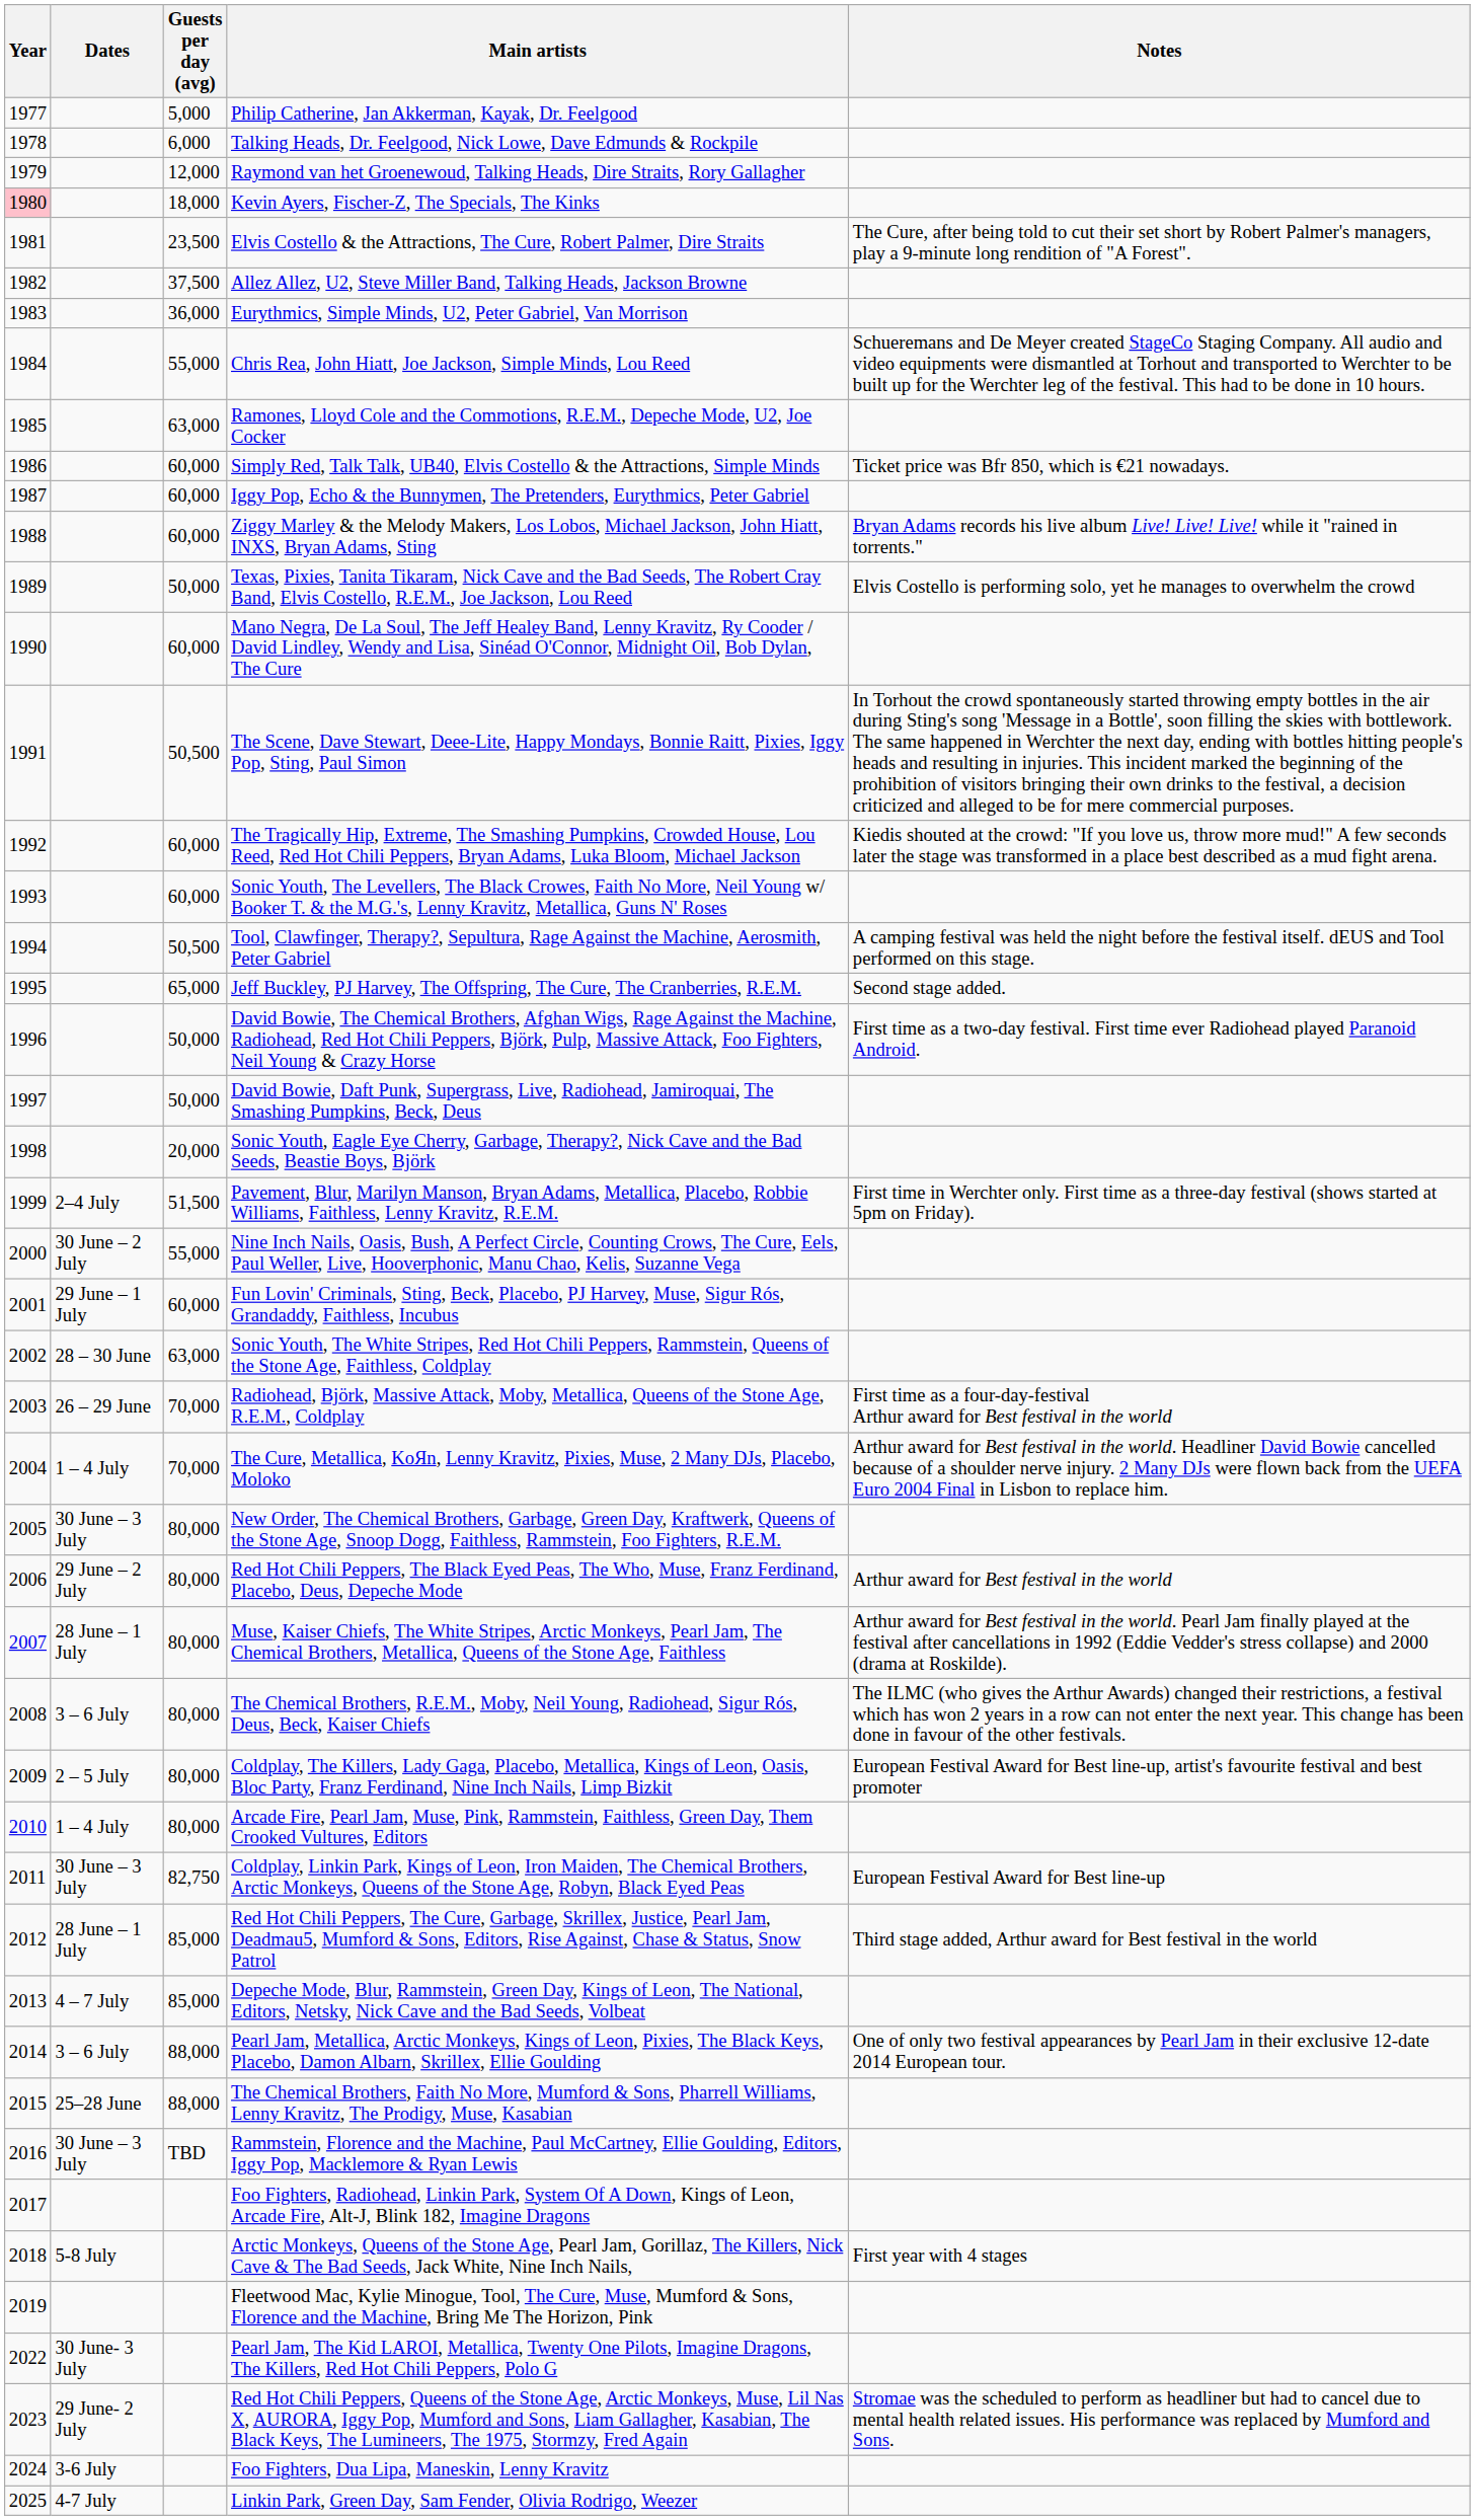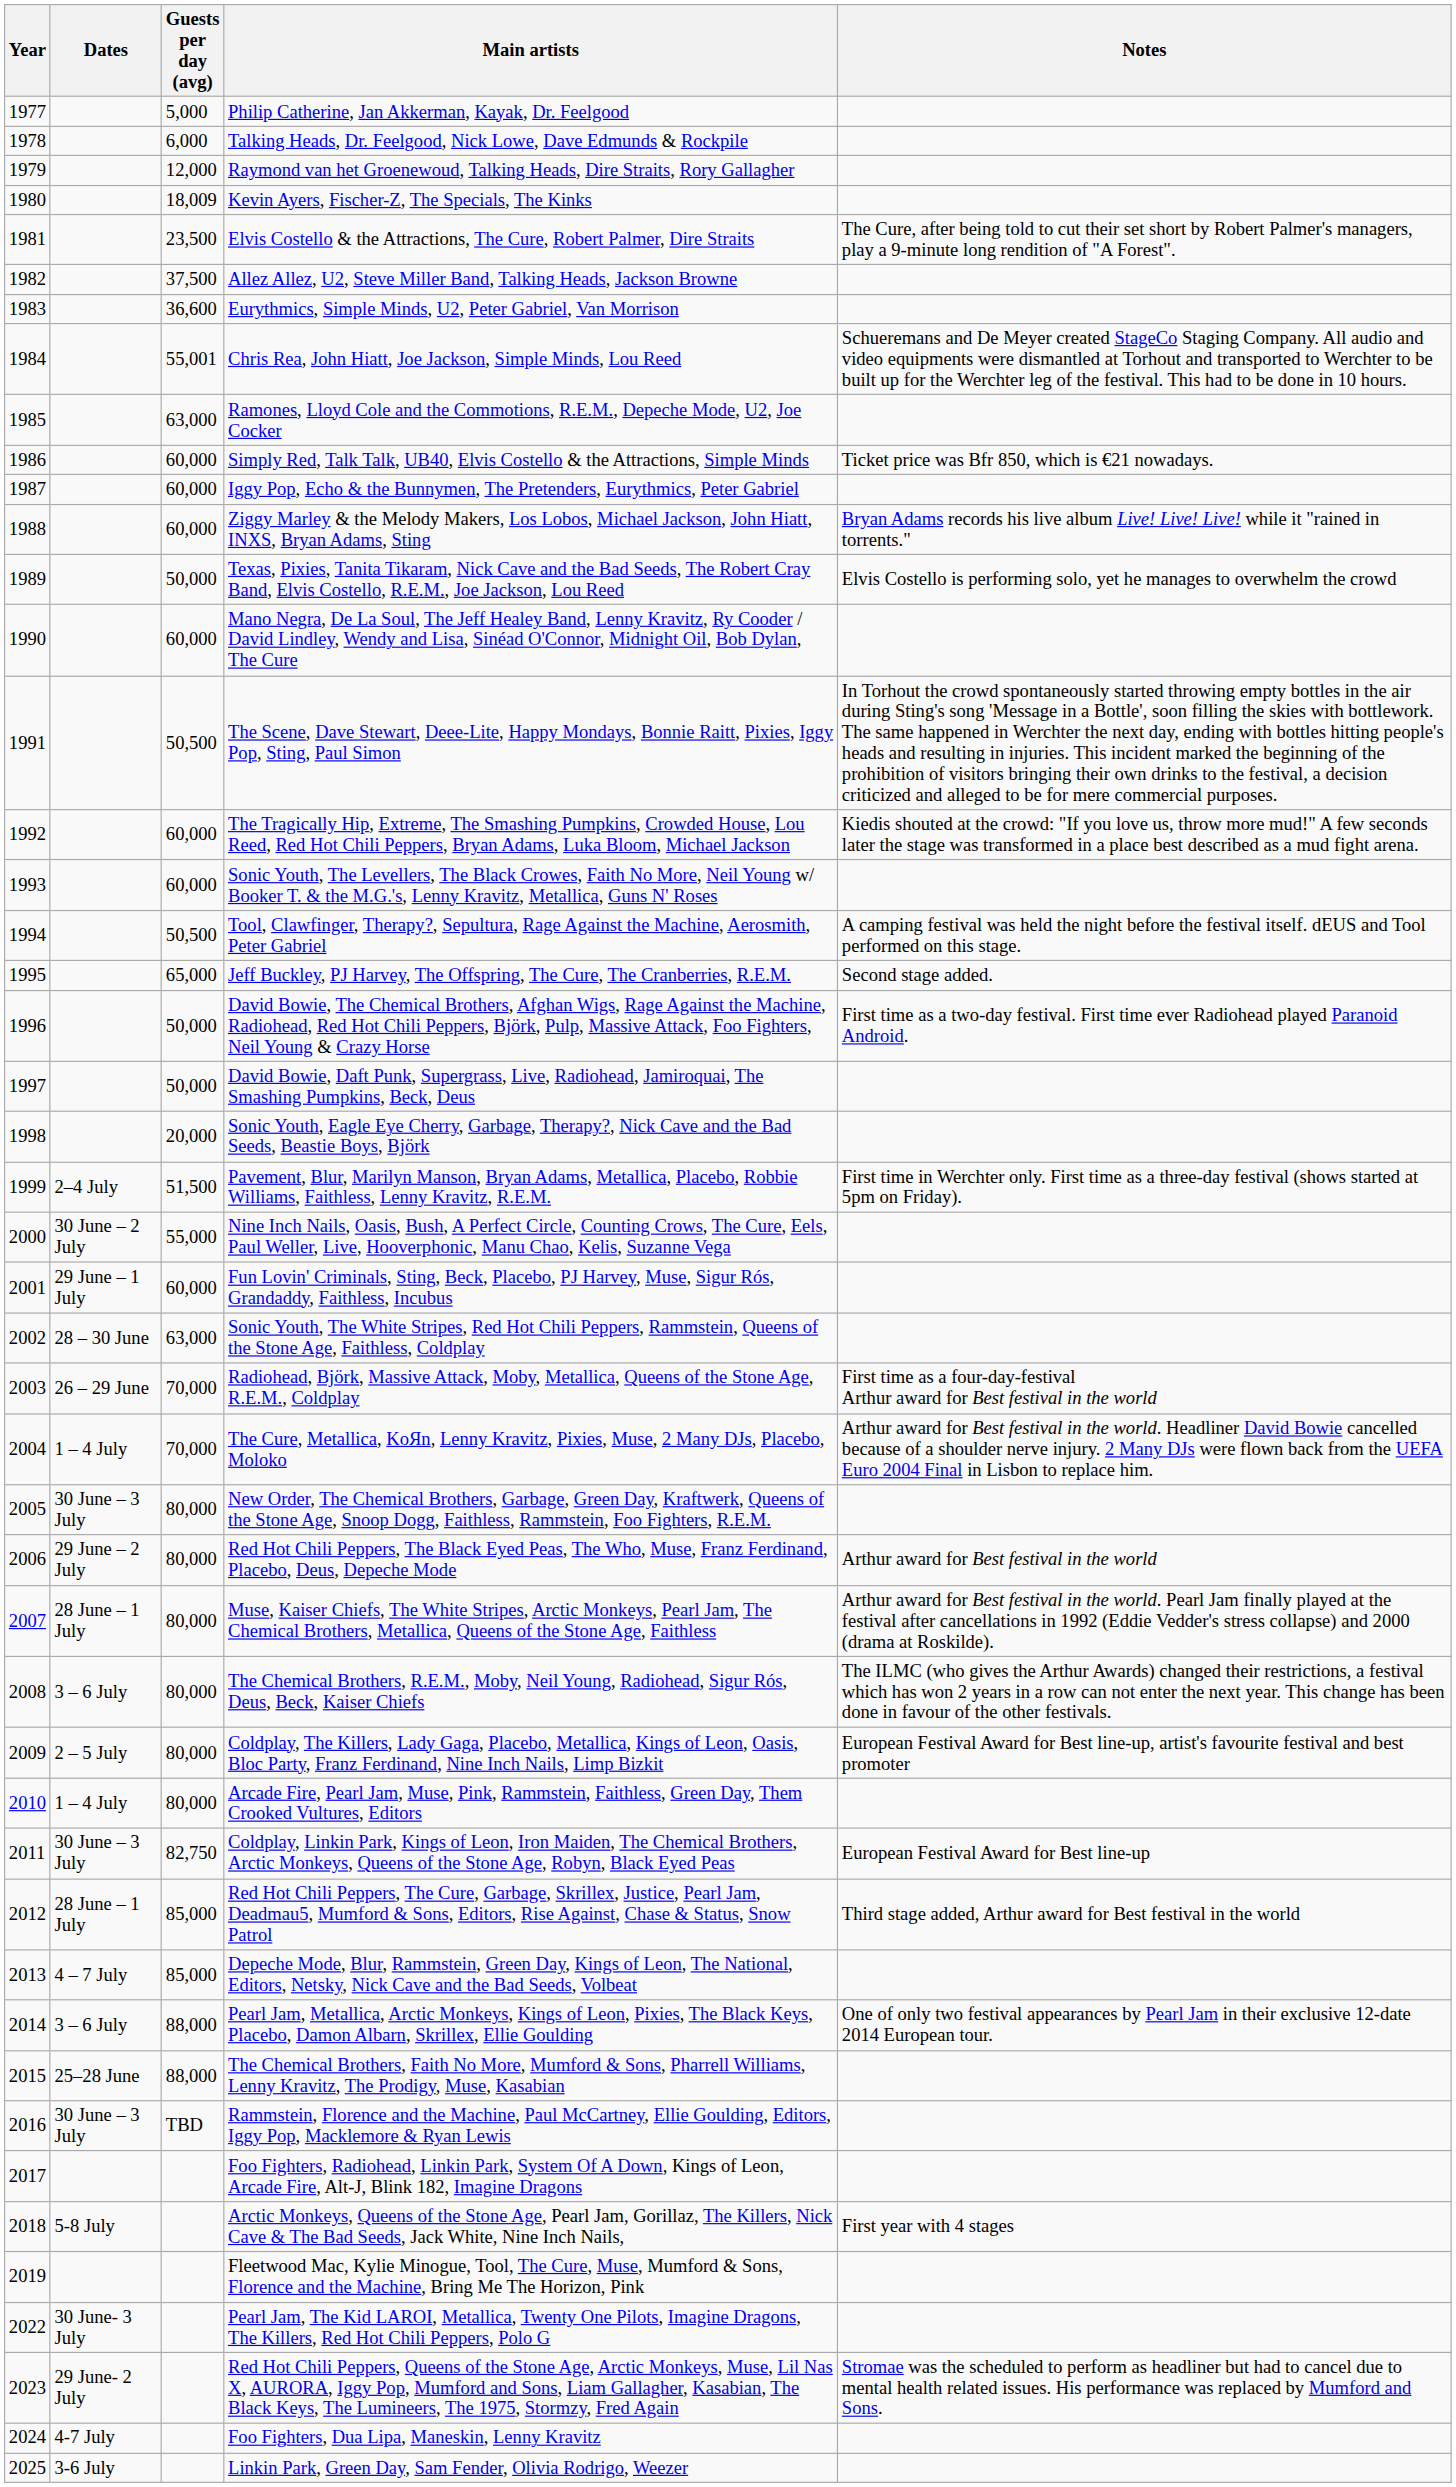Kevin Ayers, Fischer-Z, The Specials, The Kinks | Year: pink background -> no background
Kevin Ayers, Fischer-Z, The Specials, The Kinks | Guests per day (avg): 18,000 -> 18,009
Eurythmics, Simple Minds, U2, Peter Gabriel, Van Morrison | Guests per day (avg): 36,000 -> 36,600
Chris Rea, John Hiatt, Joe Jackson, Simple Minds, Lou Reed | Guests per day (avg): 55,000 -> 55,001
Foo Fighters, Dua Lipa, Maneskin, Lenny Kravitz | Dates: 3-6 July -> 4-7 July
Linkin Park, Green Day, Sam Fender, Olivia Rodrigo, Weezer | Dates: 4-7 July -> 3-6 July
